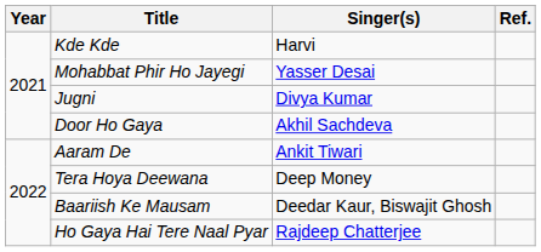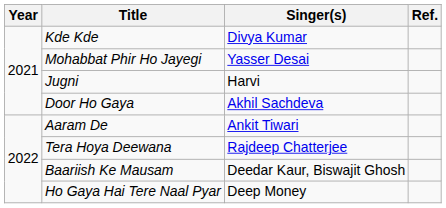Kde Kde | Singer(s): Harvi -> Divya Kumar
Jugni | Singer(s): Divya Kumar -> Harvi
Tera Hoya Deewana | Singer(s): Deep Money -> Rajdeep Chatterjee
Ho Gaya Hai Tere Naal Pyar | Singer(s): Rajdeep Chatterjee -> Deep Money
